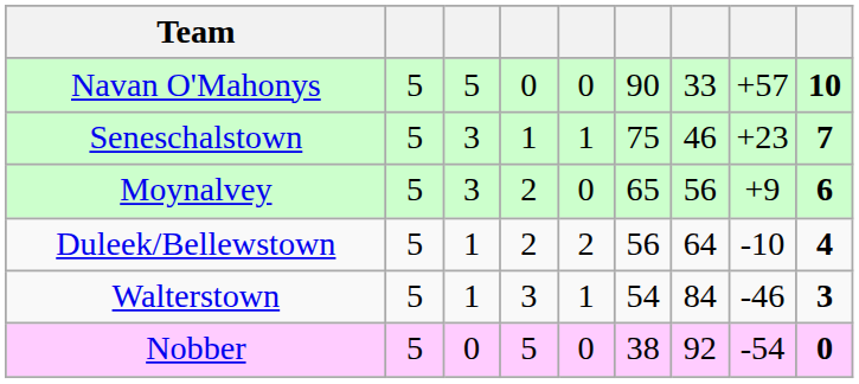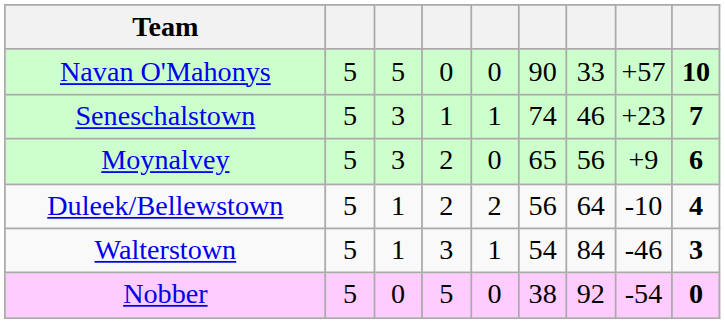Seneschalstown | column 6: 75 -> 74
